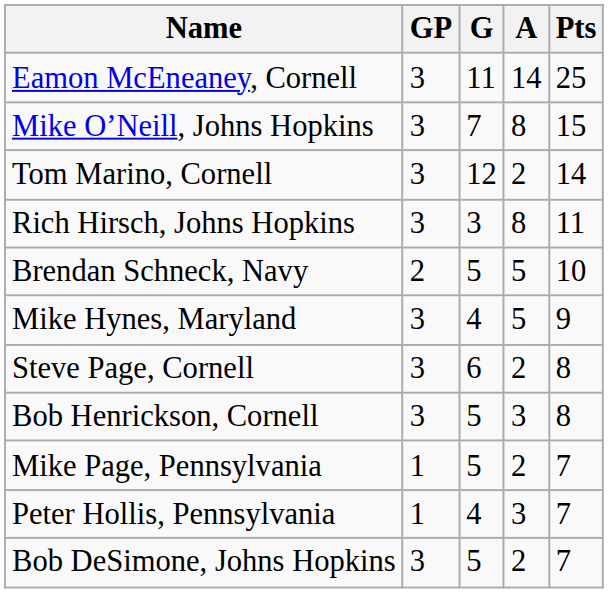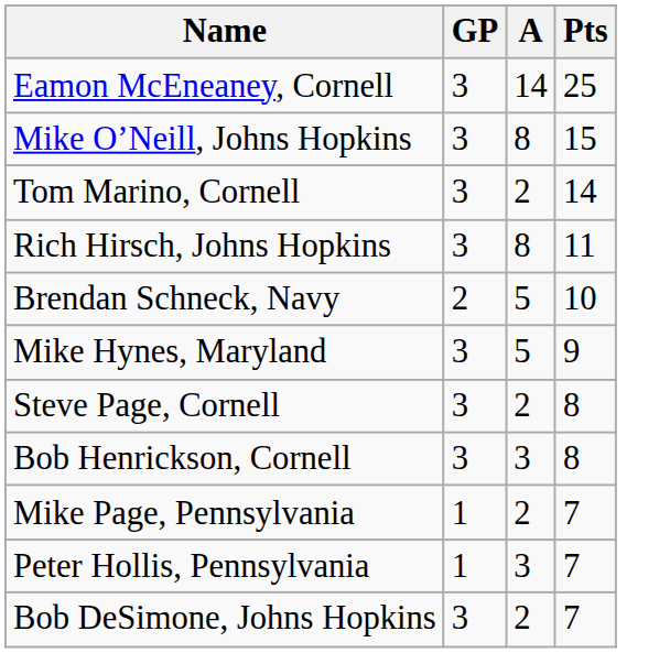- column: G | 11 | 7 | 12 | 3 | 5 | 4 | 6 | 5 | 5 | 4 | 5
